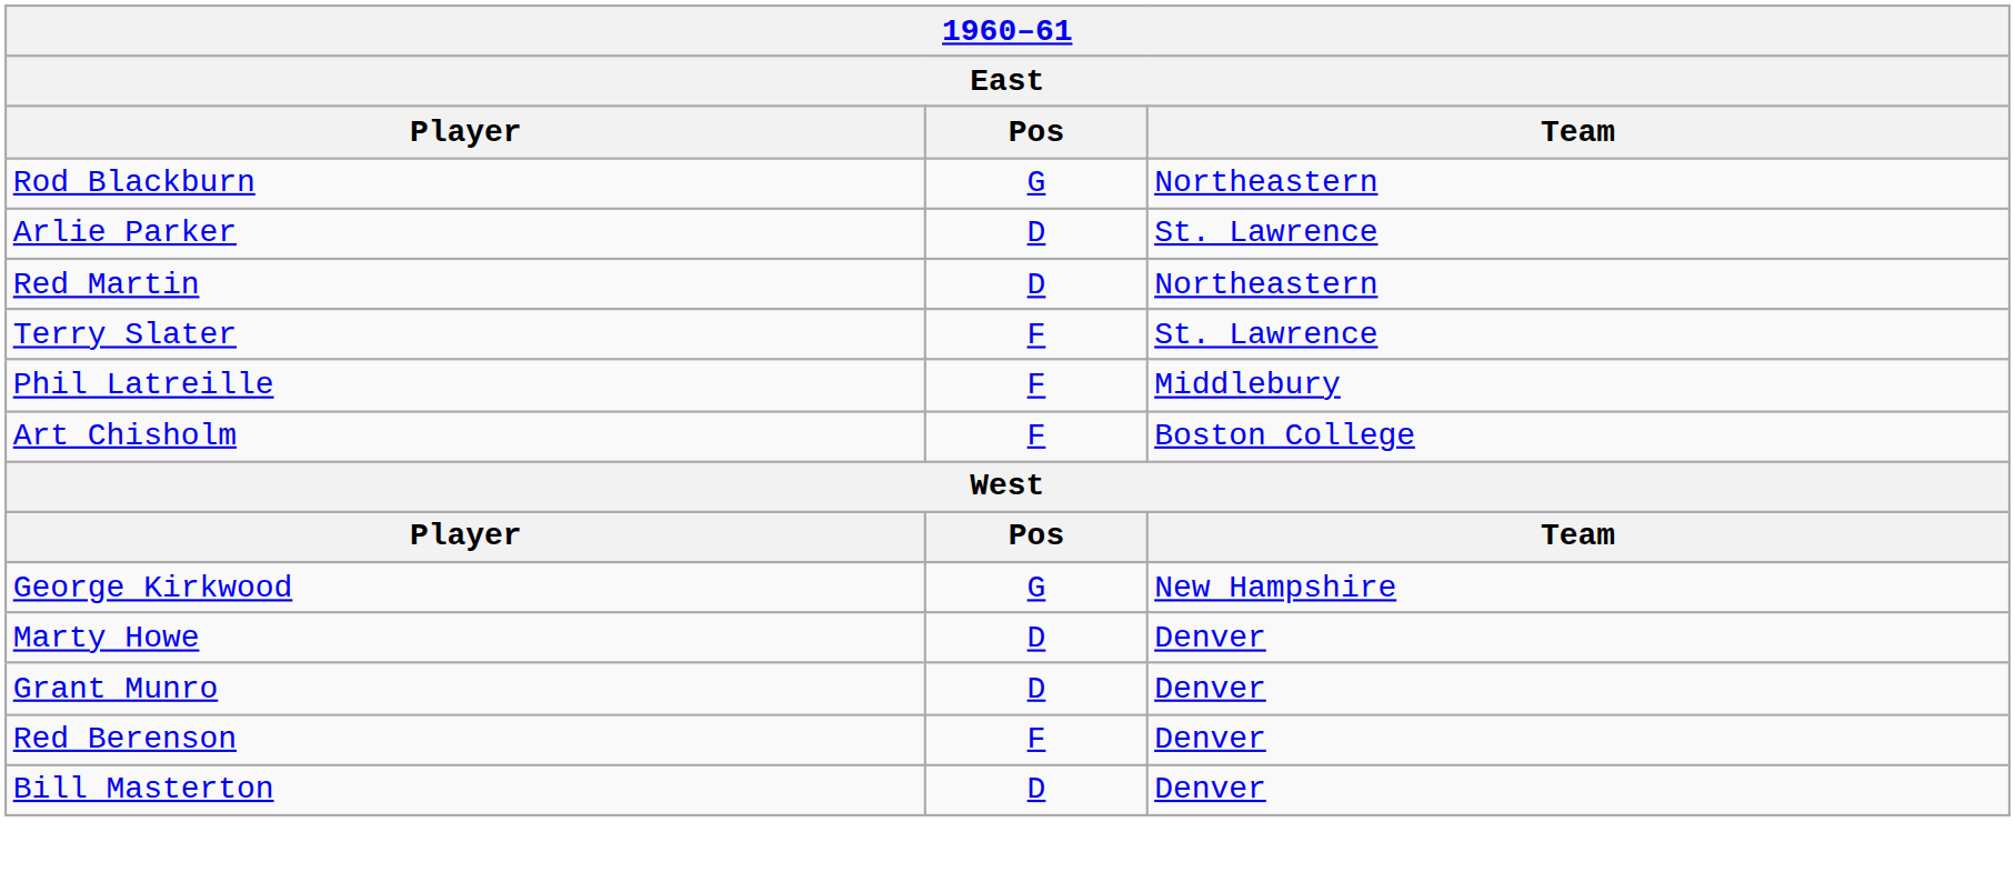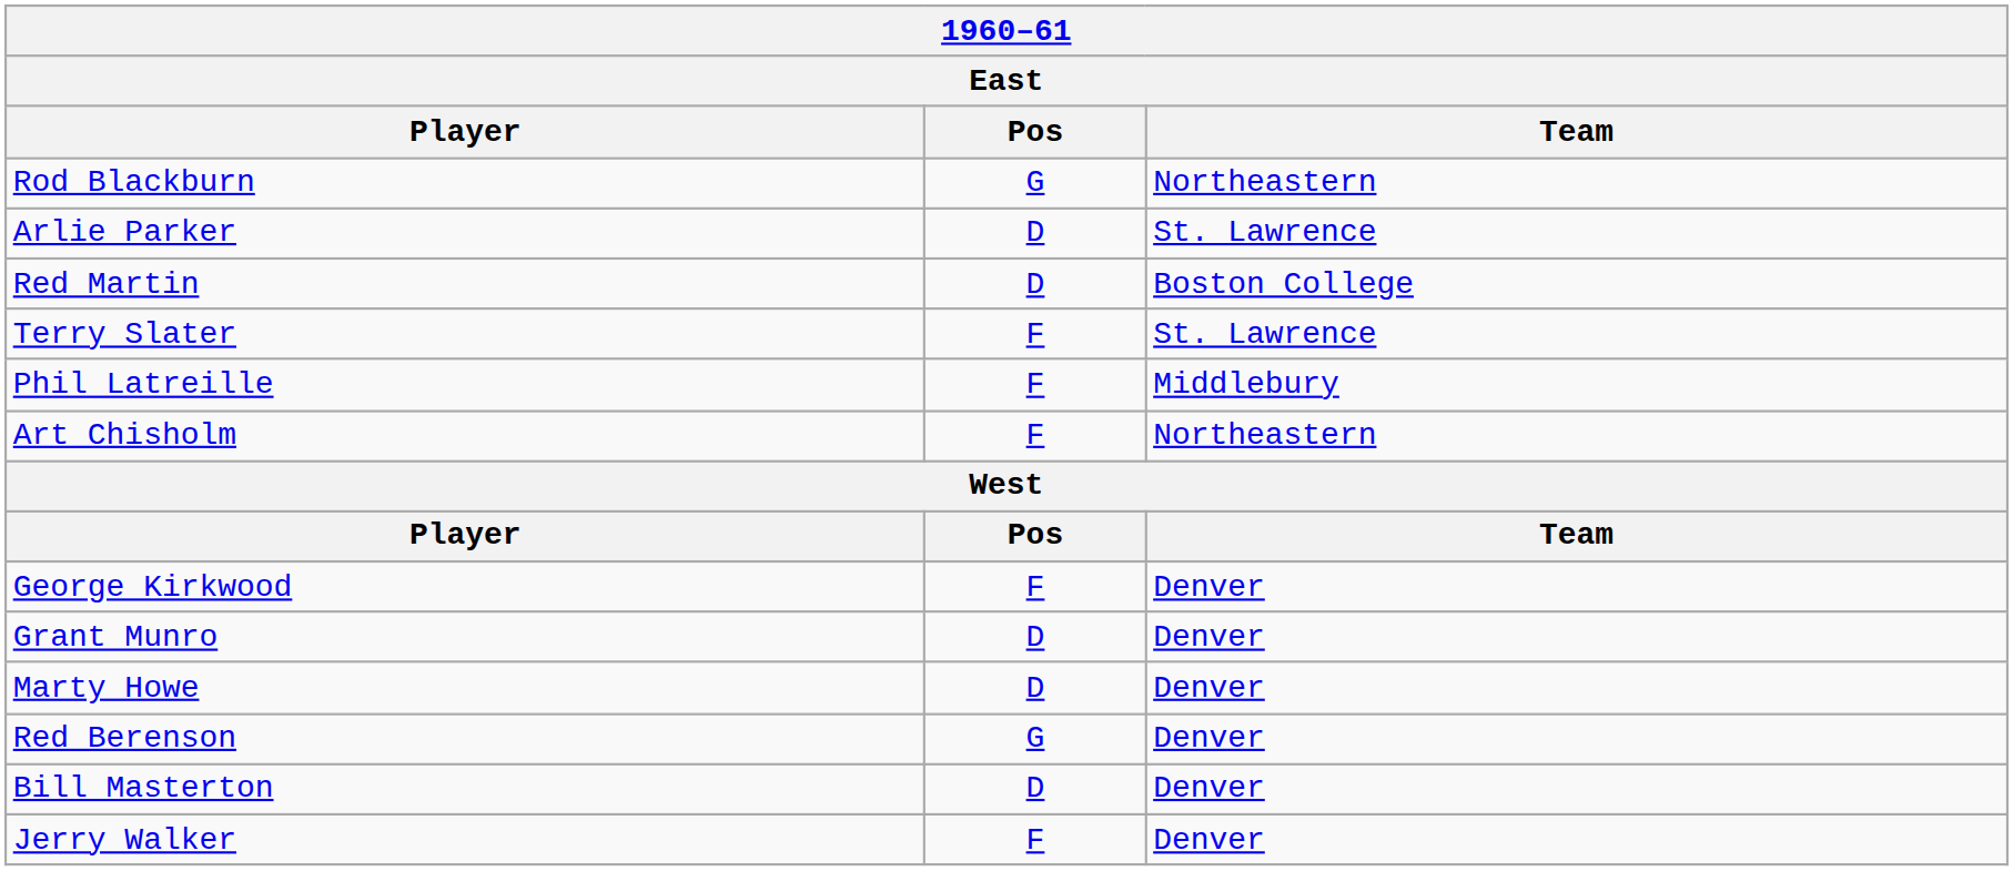Red Martin | Team: Northeastern -> Boston College
Art Chisholm | Team: Boston College -> Northeastern
George Kirkwood | Pos: G -> F
George Kirkwood | Team: New Hampshire -> Denver
rows swapped: Marty Howe <-> Grant Munro
Red Berenson | Pos: F -> G
+ row: Jerry Walker | F | Denver
